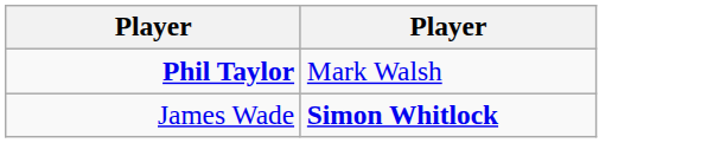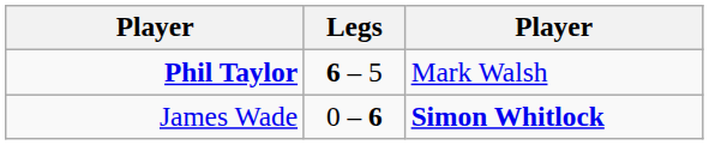+ column: Legs | 6 – 5 | 0 – 6
